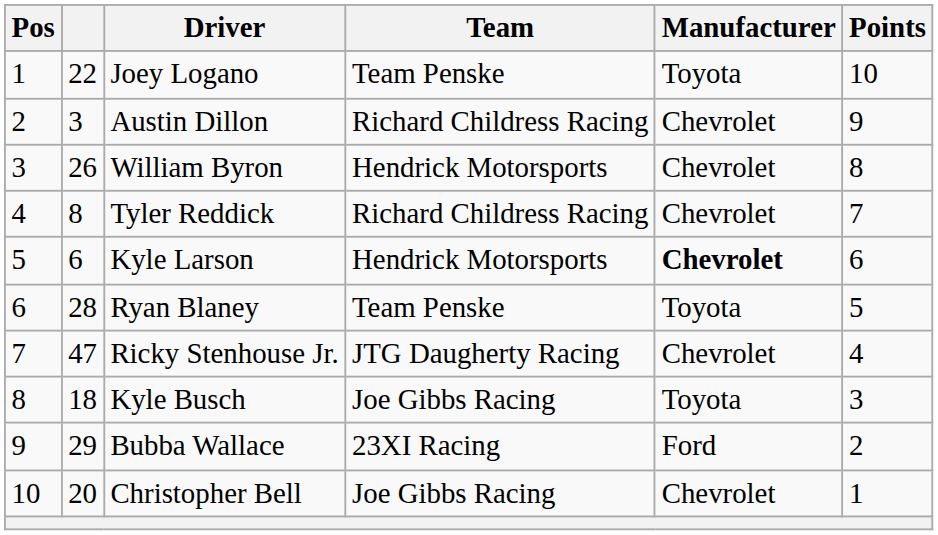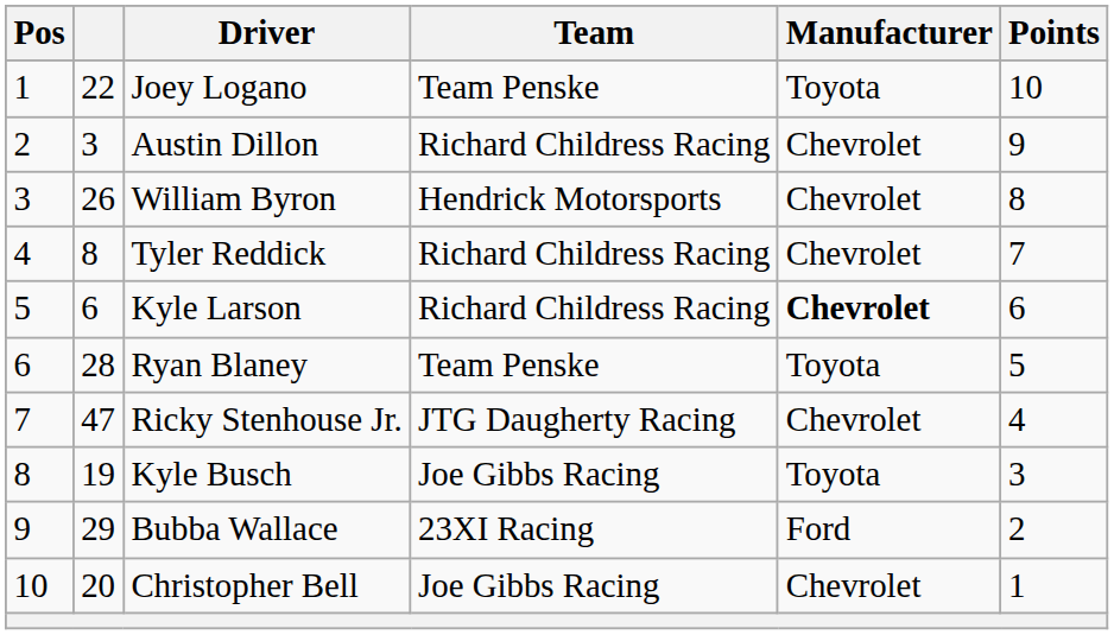Kyle Larson | Team: Hendrick Motorsports -> Richard Childress Racing
Kyle Busch | column 2: 18 -> 19
